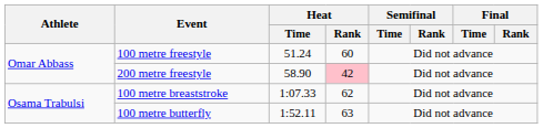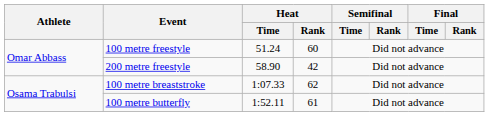200 metre freestyle | Heat / Rank: pink background -> no background
100 metre butterfly | Heat / Rank: 63 -> 61
